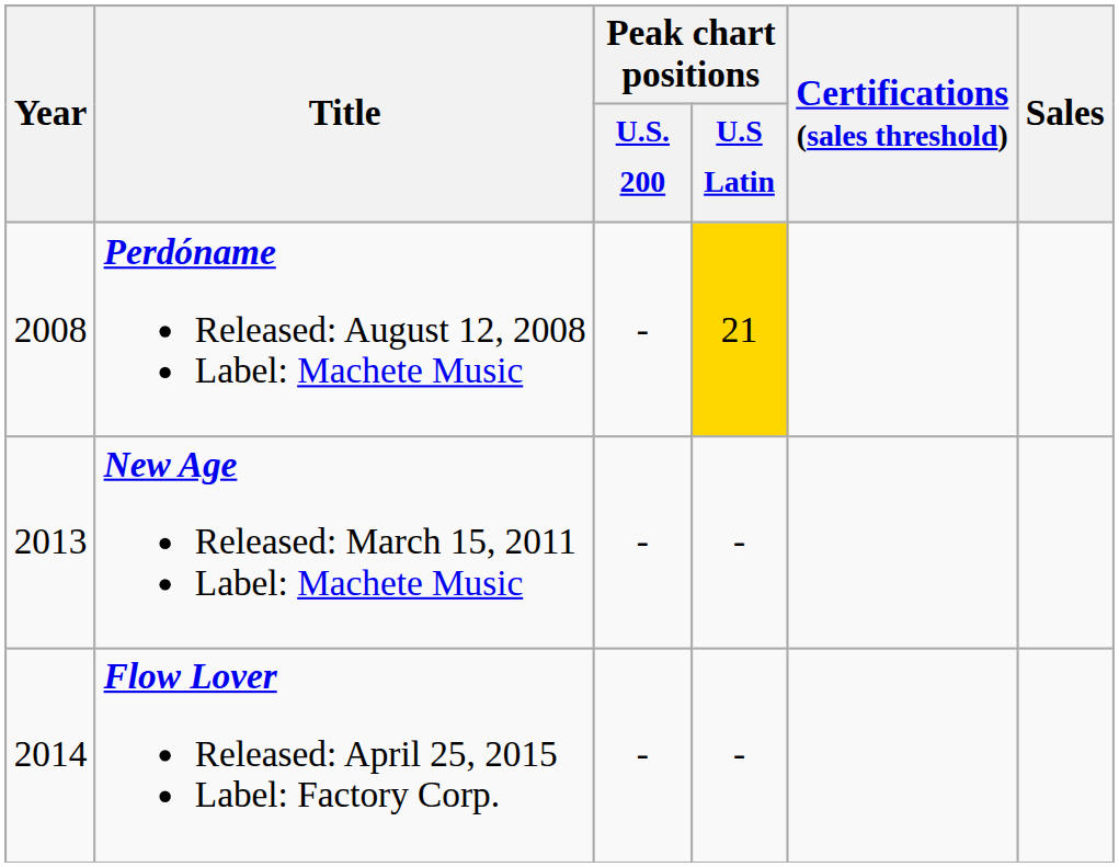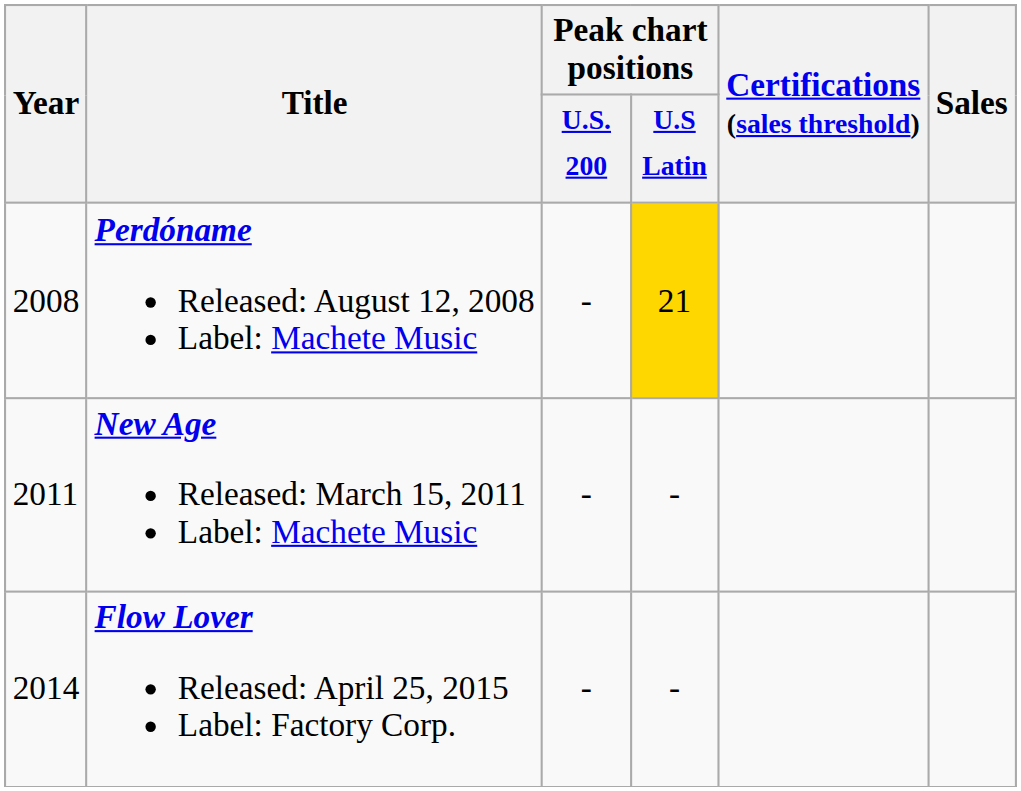New Age Released: March 15, 2011 Label: Machete Music | Year: 2013 -> 2011
